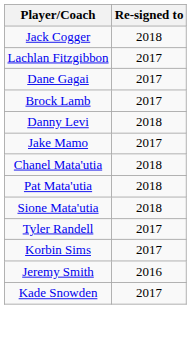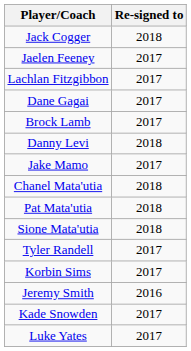+ row: Jaelen Feeney | 2017
+ row: Luke Yates | 2017
